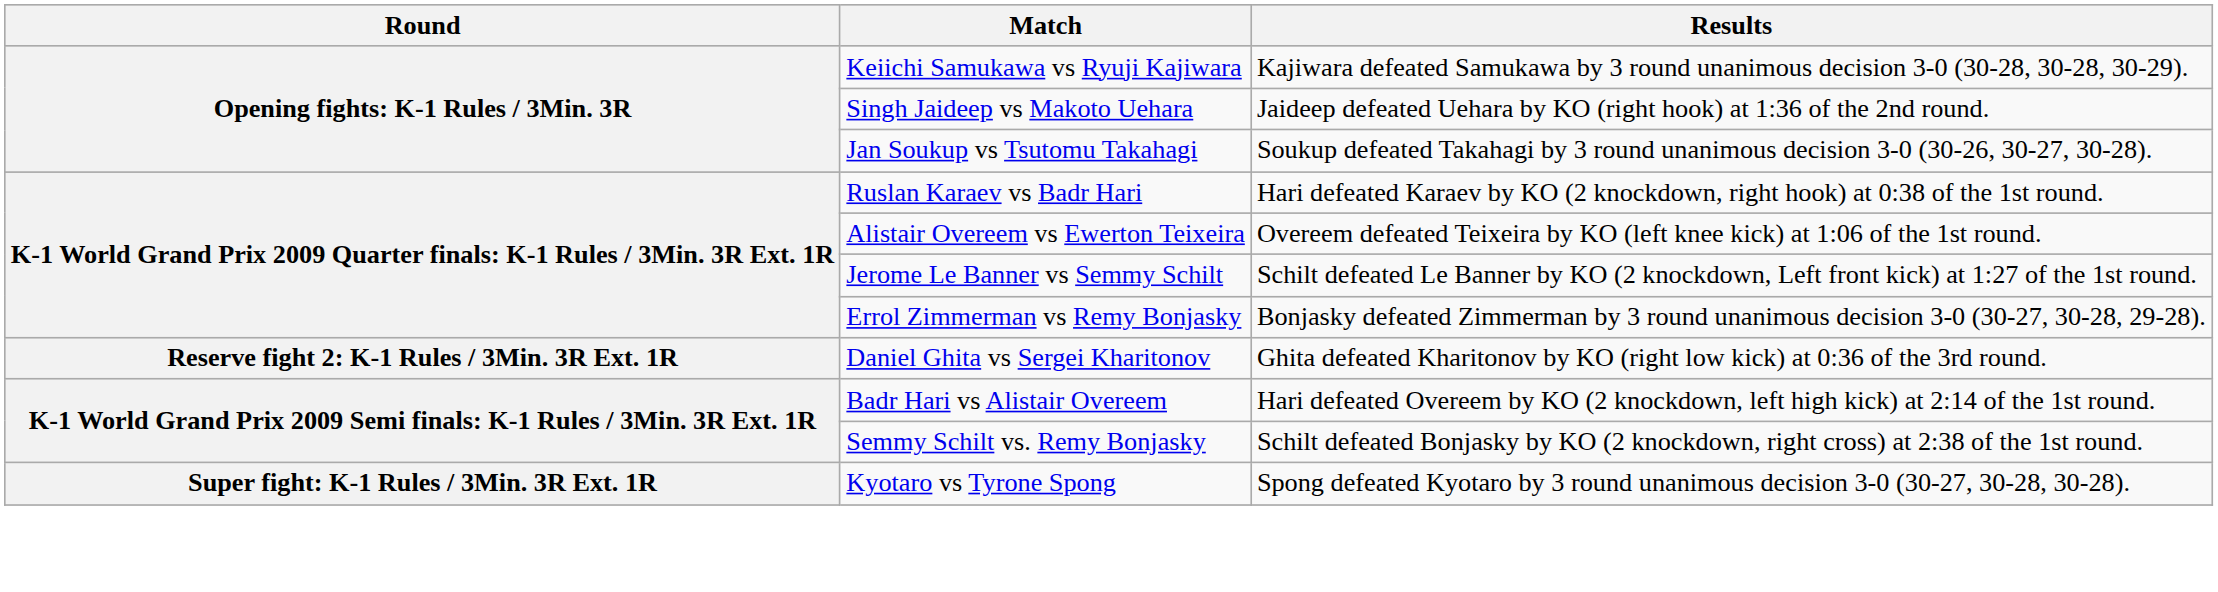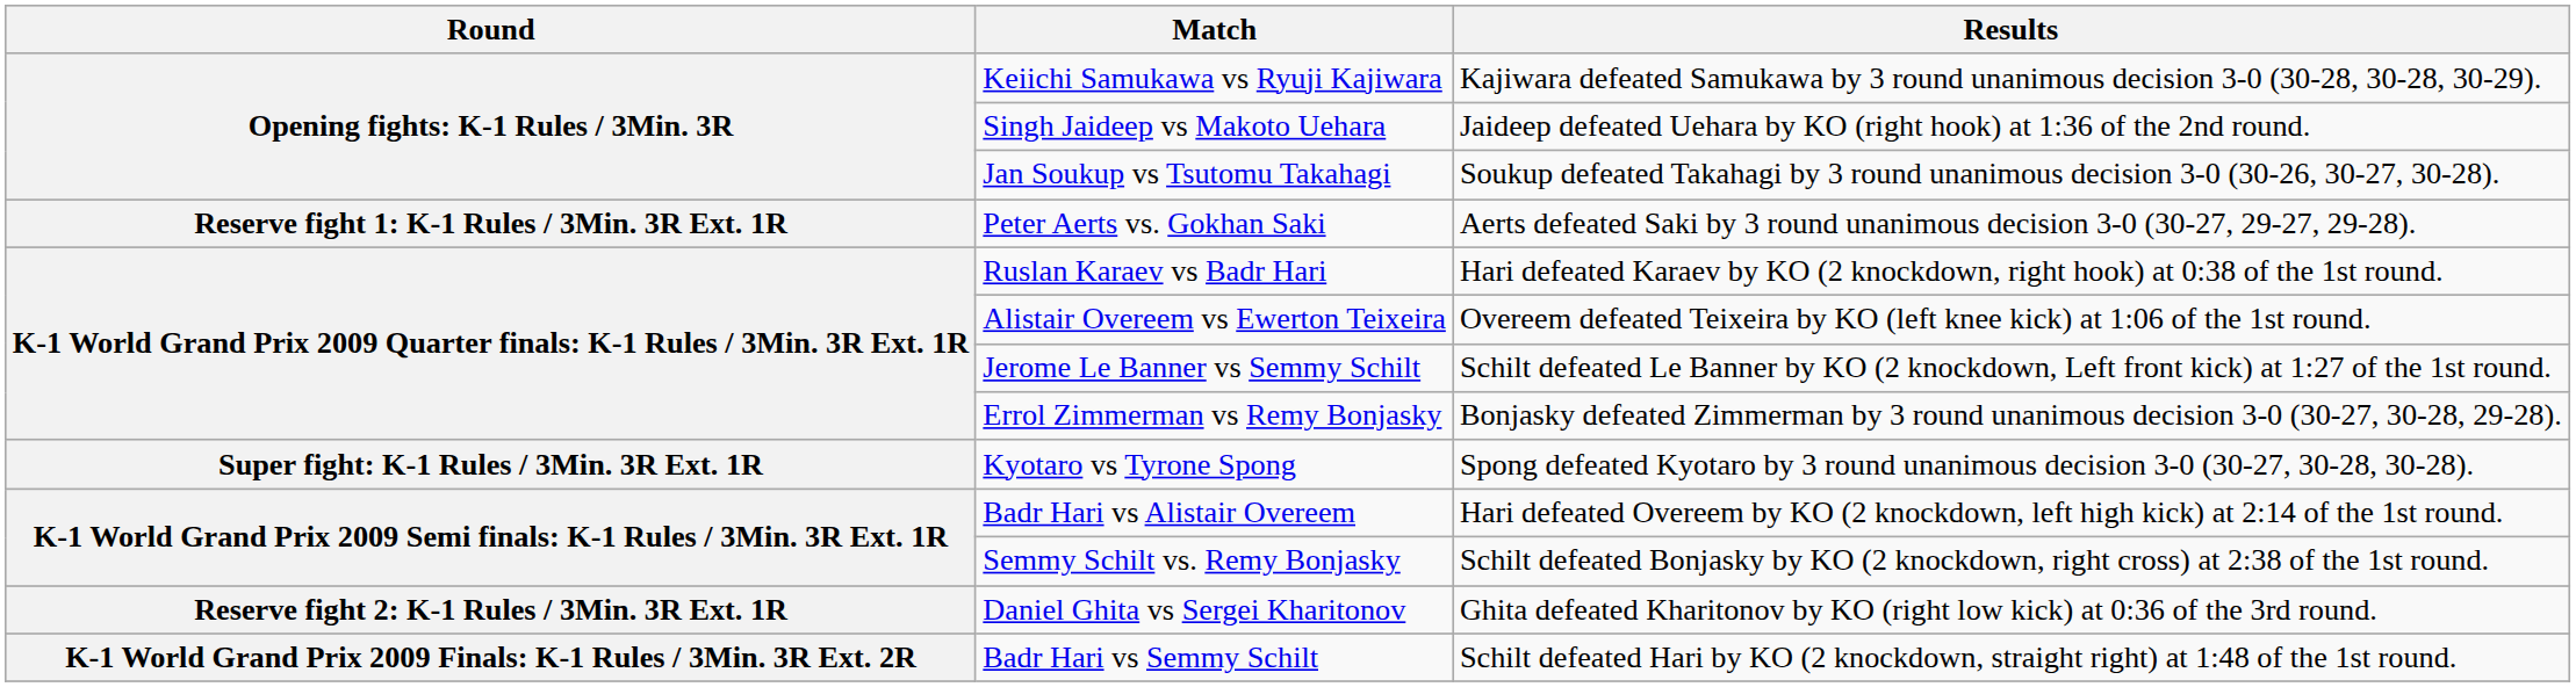+ row: Reserve fight 1: K-1 Rules / 3Min. 3R Ext. 1R | Peter Aerts vs. Gokhan Saki | Aerts defeated Saki by 3 round unanimous decision 3-0 (30-27, 29-27, 29-28).
rows swapped: Daniel Ghita vs Sergei Kharitonov <-> Kyotaro vs Tyrone Spong
+ row: K-1 World Grand Prix 2009 Finals: K-1 Rules / 3Min. 3R Ext. 2R | Badr Hari vs Semmy Schilt | Schilt defeated Hari by KO (2 knockdown, straight right) at 1:48 of the 1st round.
